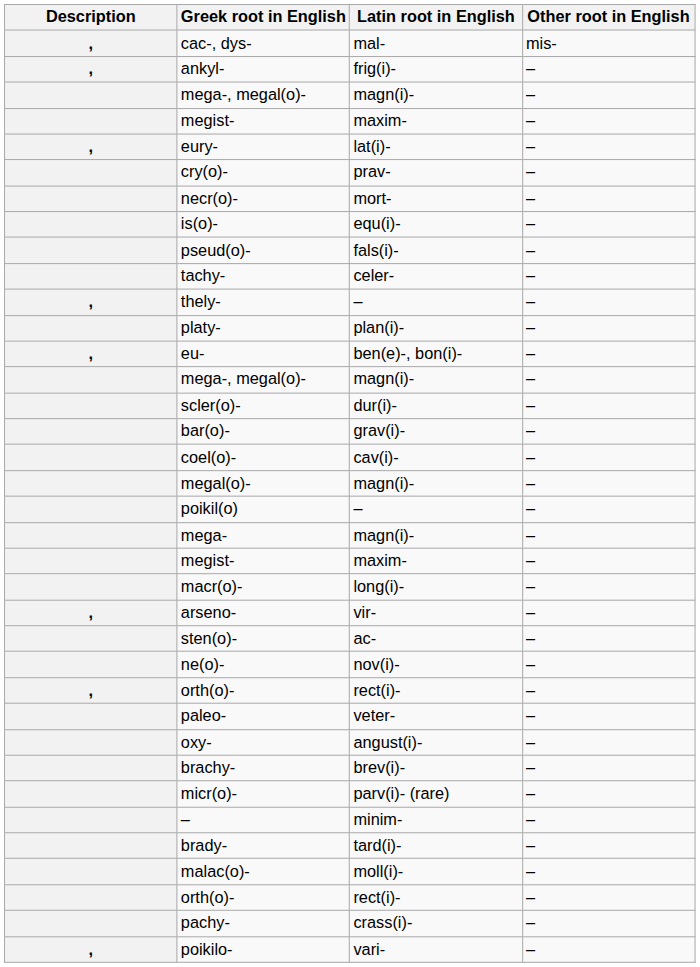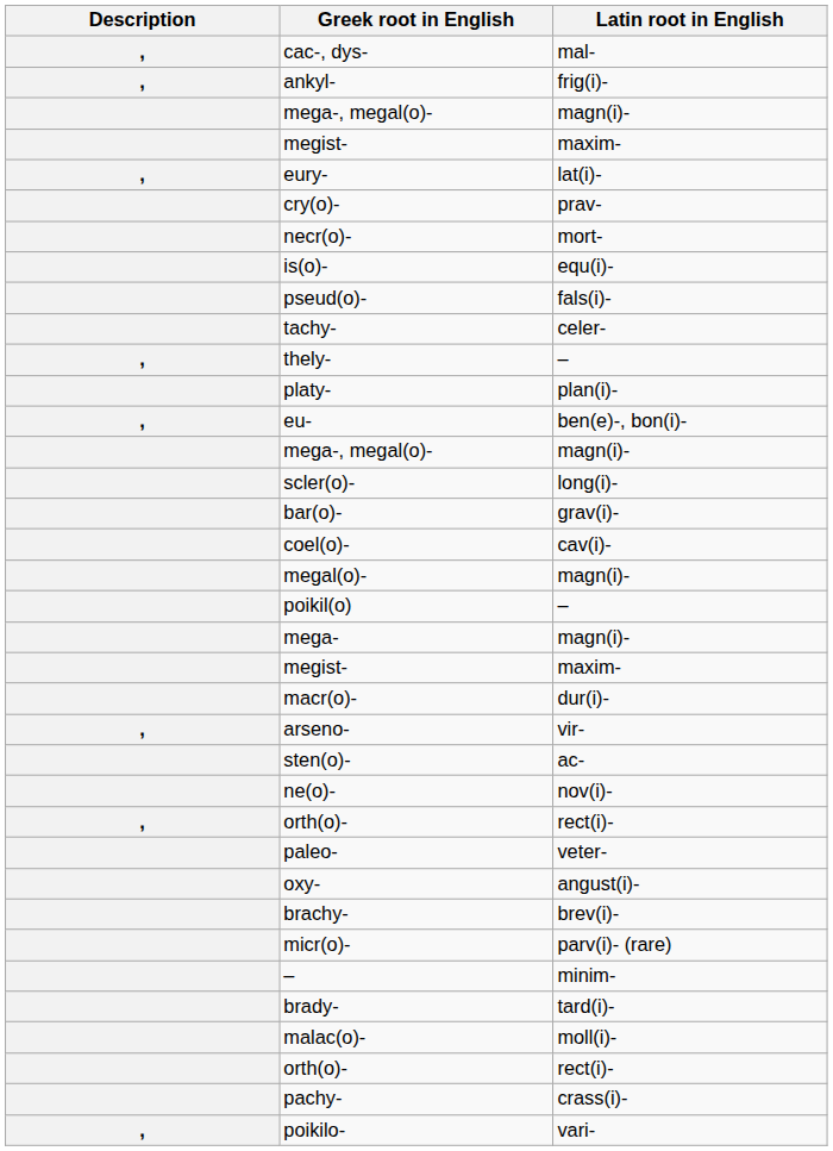- column: Other root in English | mis- | – | – | – | – | – | – | – | – | – | – | – | – | – | – | – | – | – | – | – | – | – | – | – | – | – | – | – | – | – | – | – | – | – | – | –
scler(o)- | Latin root in English: dur(i)- -> long(i)-
macr(o)- | Latin root in English: long(i)- -> dur(i)-
